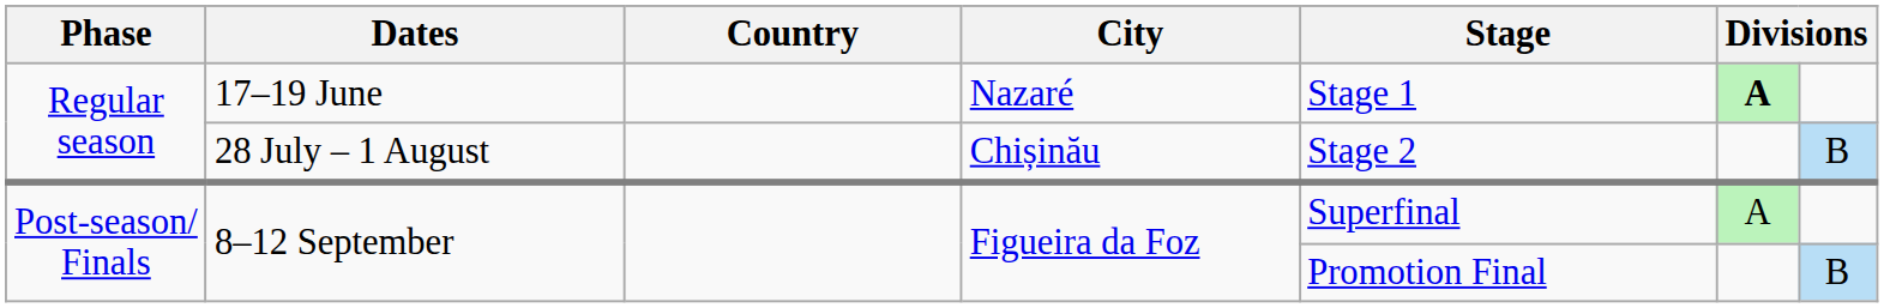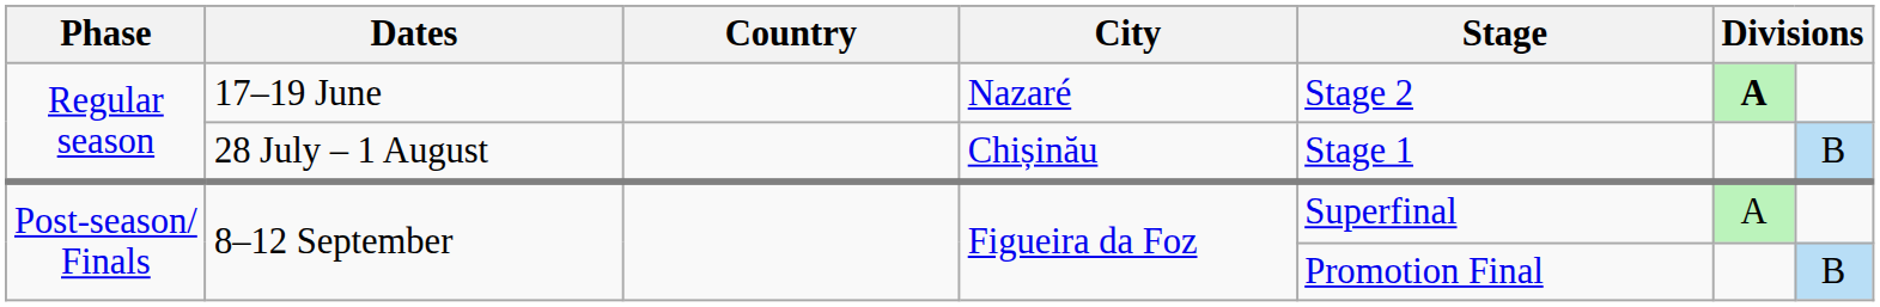17–19 June | Stage: Stage 1 -> Stage 2
28 July – 1 August | Stage: Stage 2 -> Stage 1
